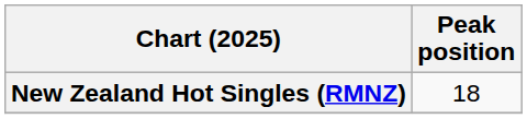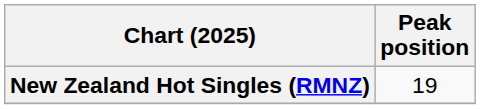New Zealand Hot Singles (RMNZ) | Peak position: 18 -> 19
